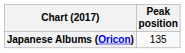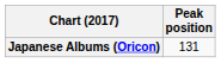Japanese Albums (Oricon) | Peak position: 135 -> 131
